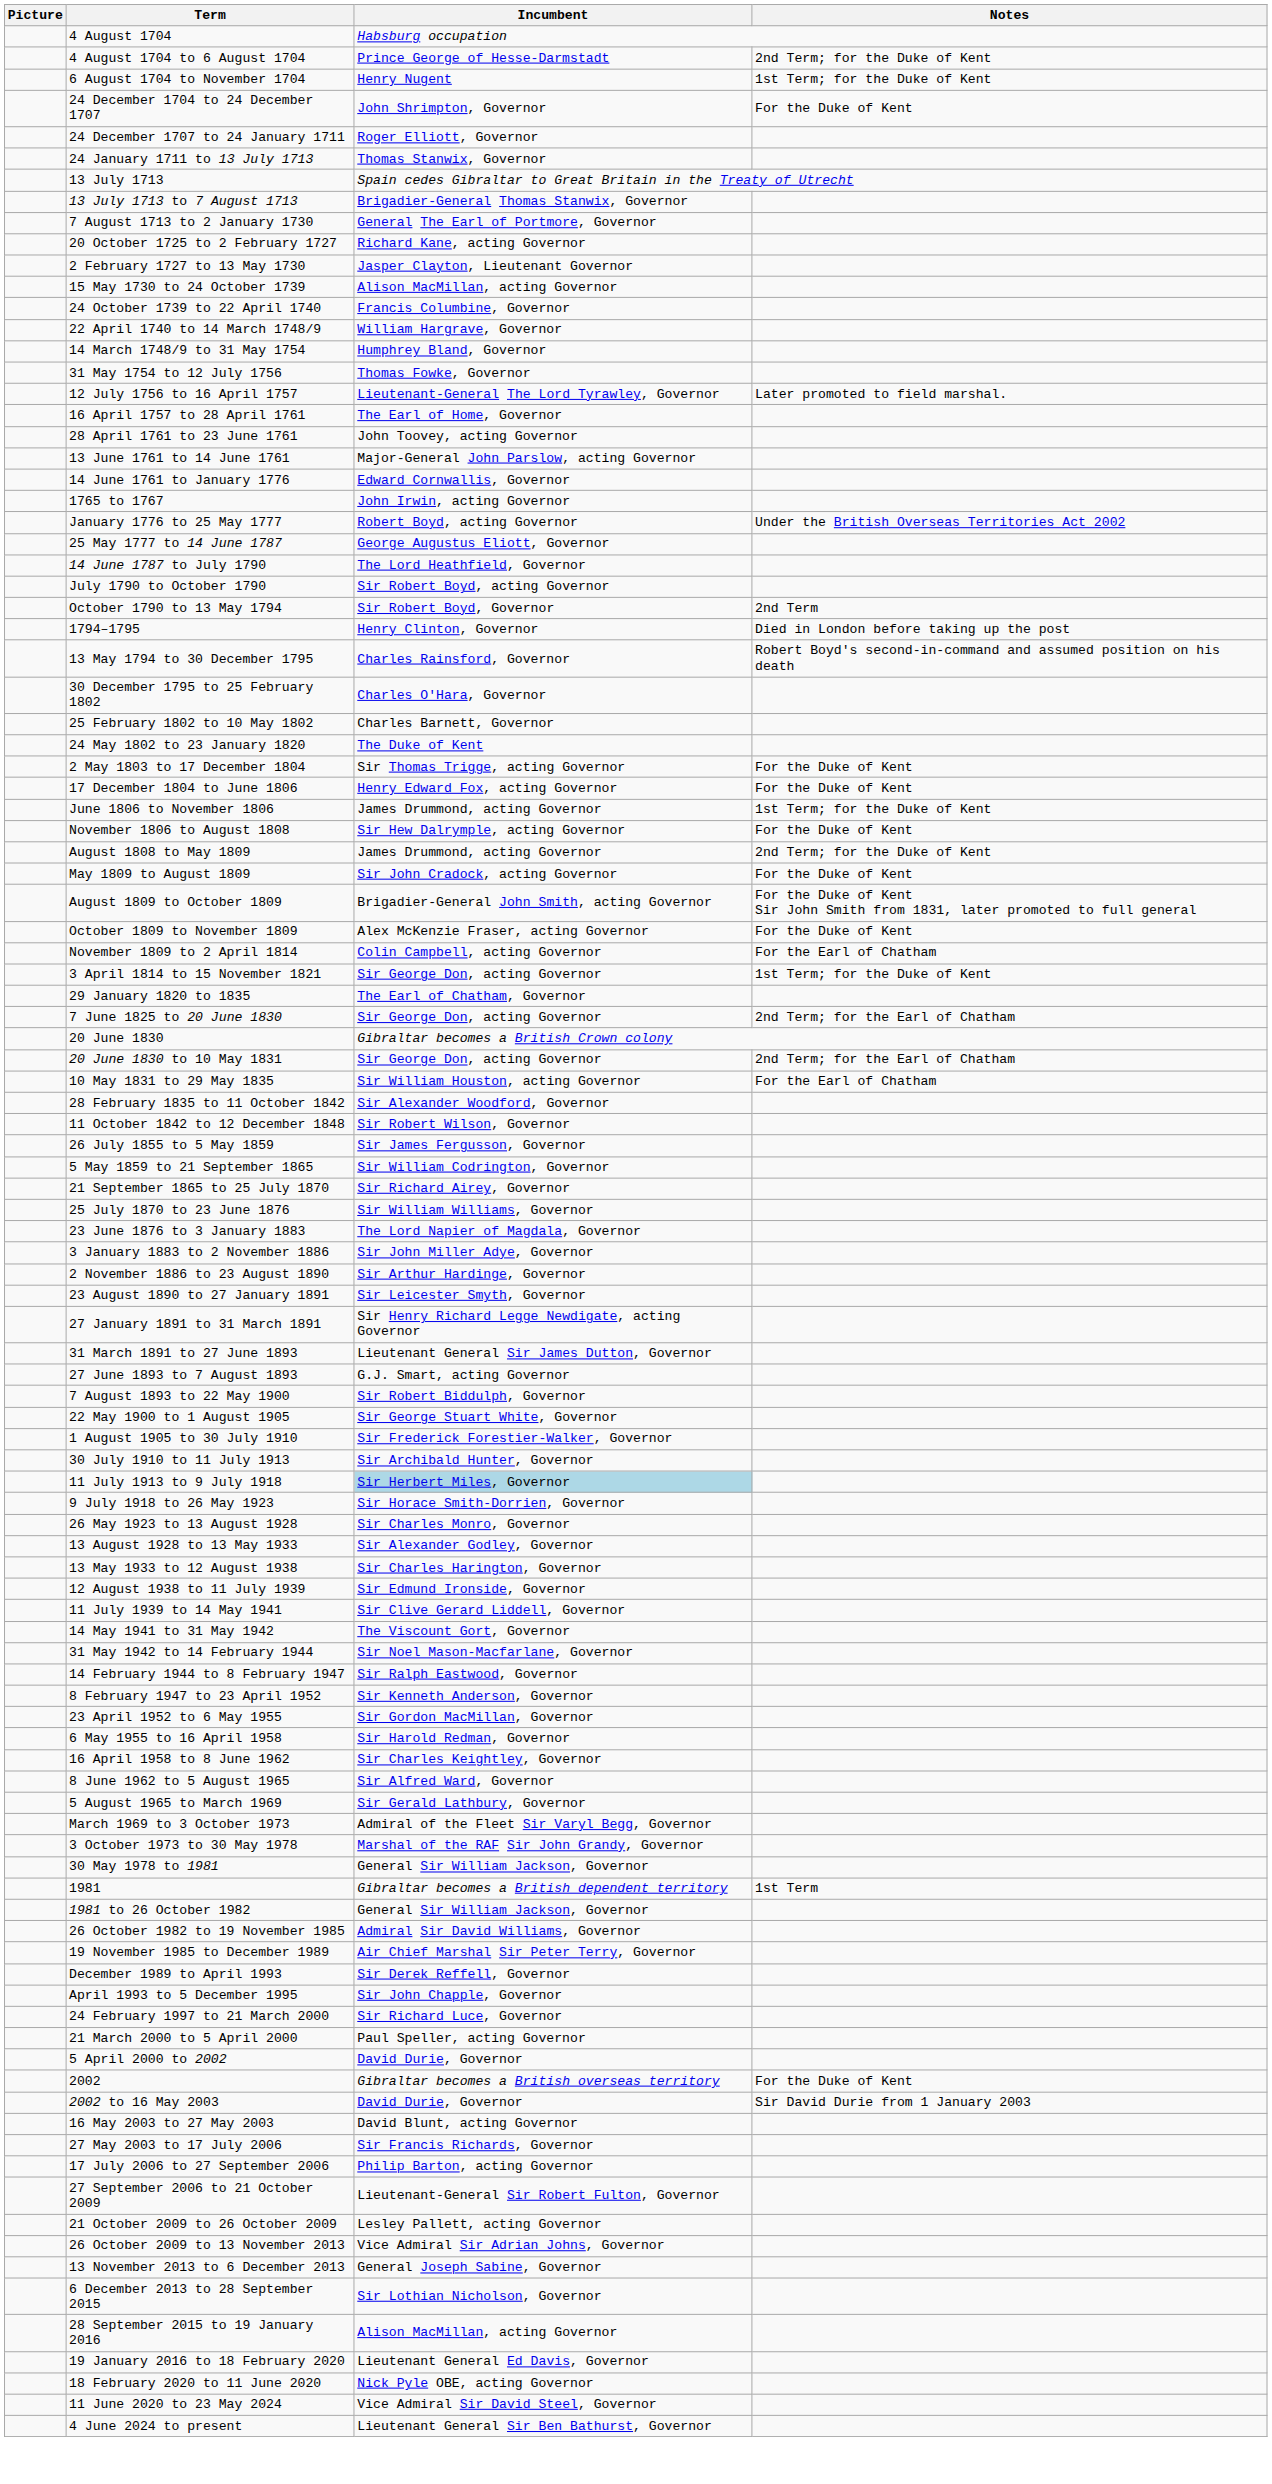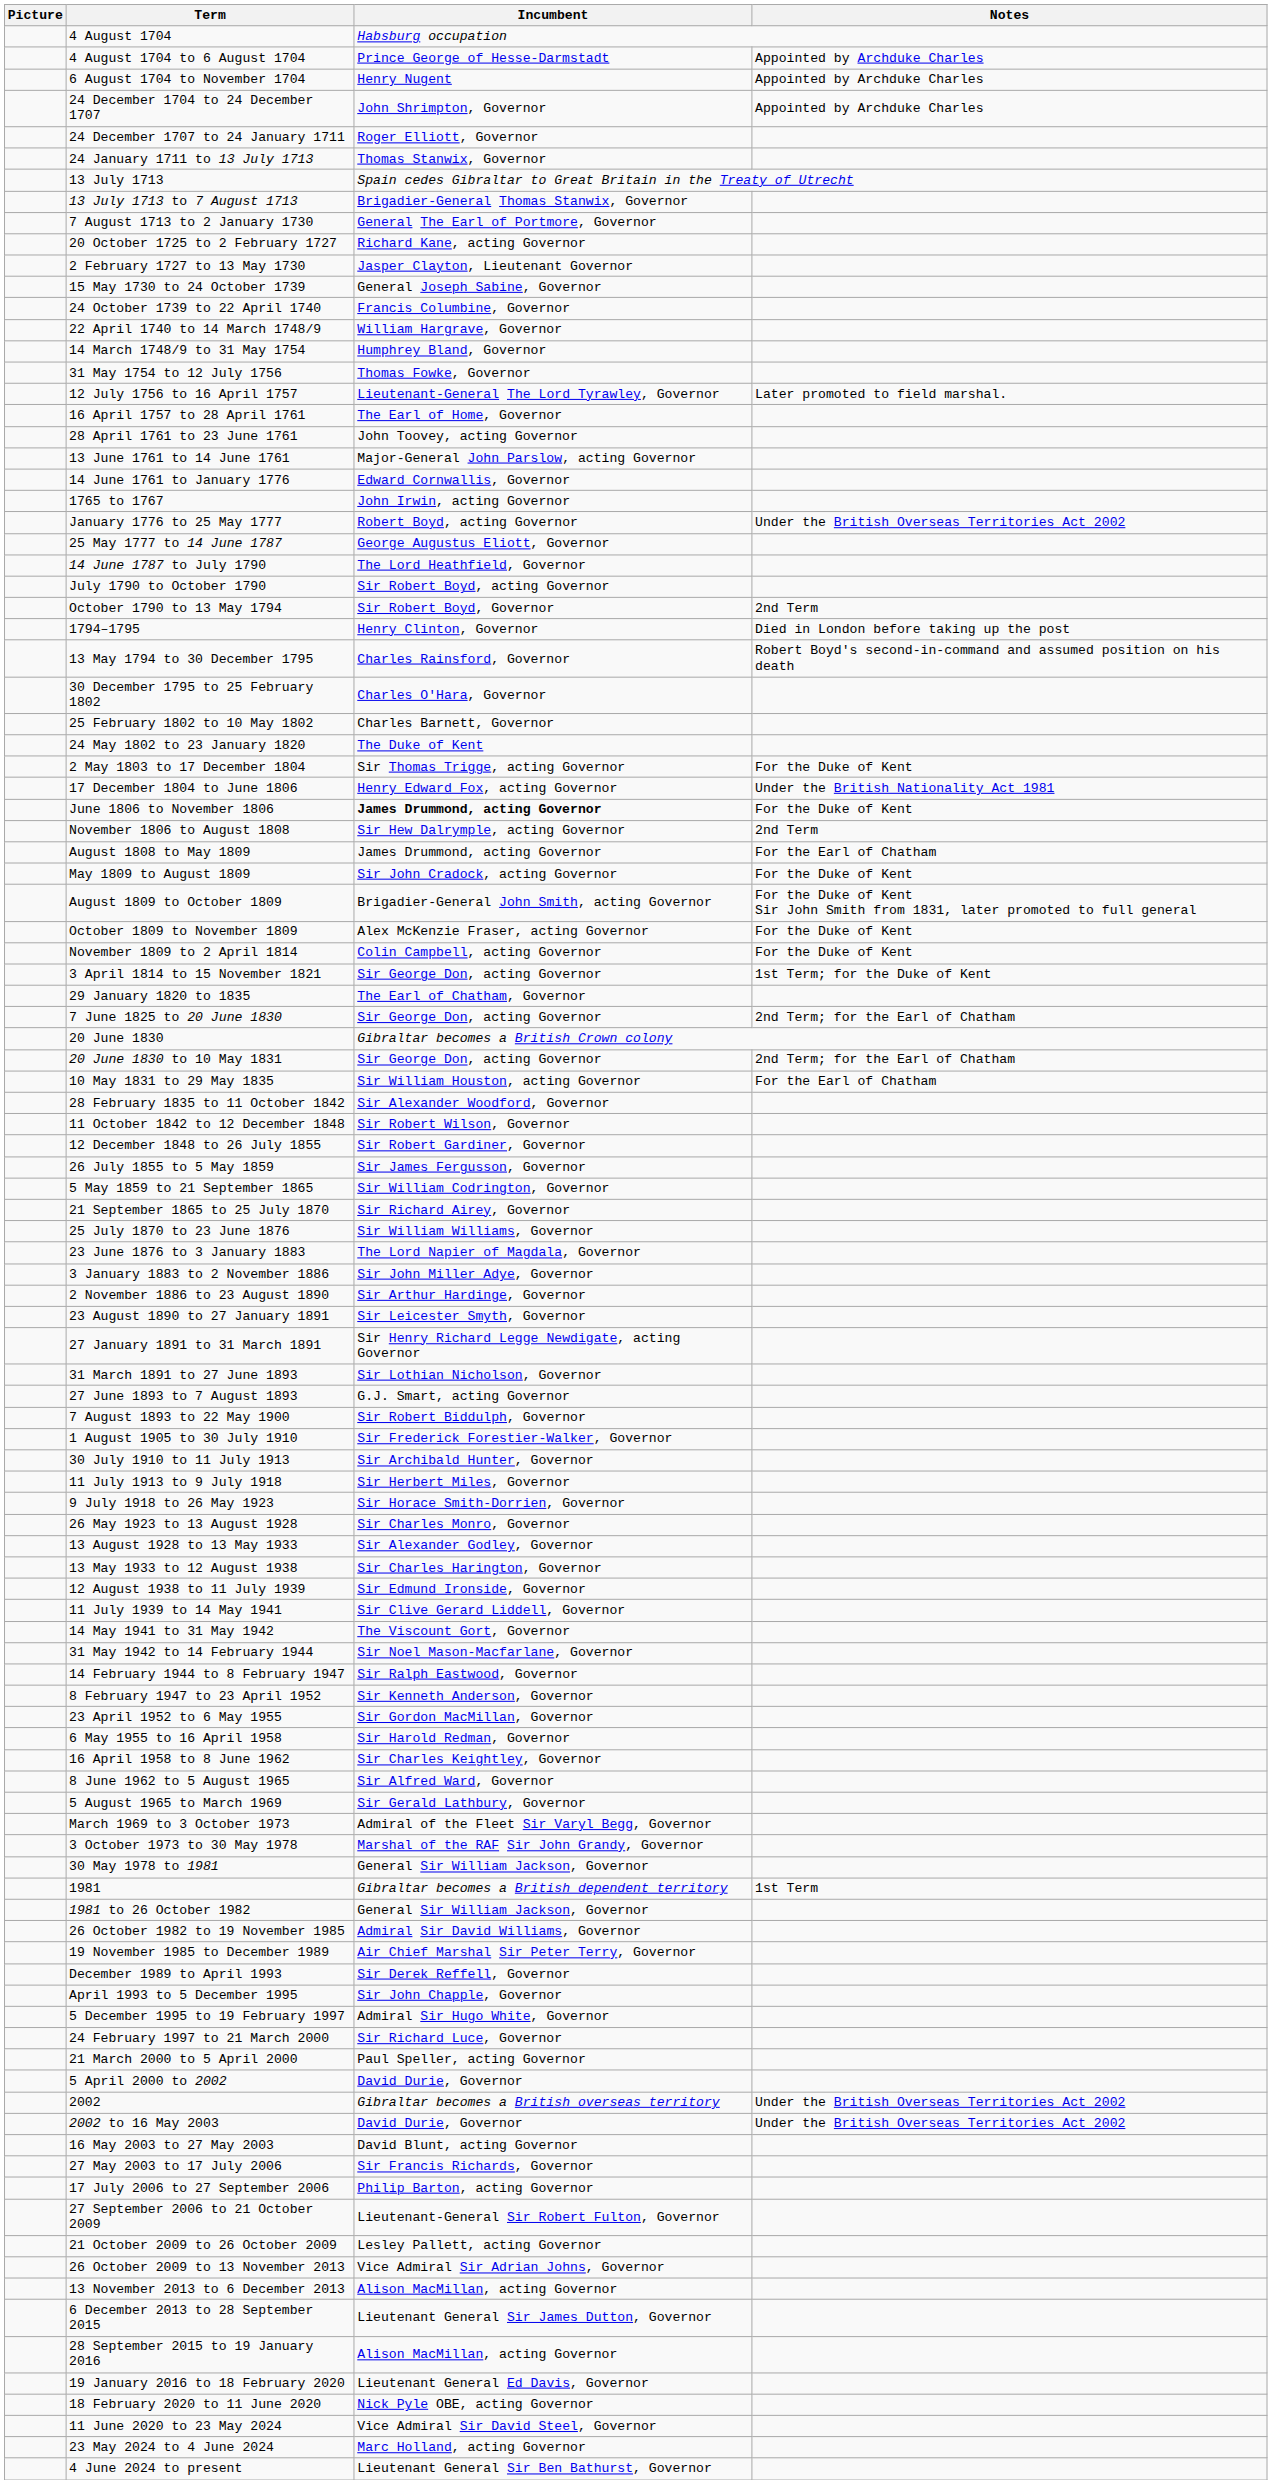4 August 1704 to 6 August 1704 | Notes: 2nd Term; for the Duke of Kent -> Appointed by Archduke Charles
6 August 1704 to November 1704 | Notes: 1st Term; for the Duke of Kent -> Appointed by Archduke Charles
24 December 1704 to 24 December 1707 | Notes: For the Duke of Kent -> Appointed by Archduke Charles
15 May 1730 to 24 October 1739 | Incumbent: Alison MacMillan, acting Governor -> General Joseph Sabine, Governor
17 December 1804 to June 1806 | Notes: For the Duke of Kent -> Under the British Nationality Act 1981
June 1806 to November 1806 | Incumbent: normal -> bold
June 1806 to November 1806 | Notes: 1st Term; for the Duke of Kent -> For the Duke of Kent
November 1806 to August 1808 | Notes: For the Duke of Kent -> 2nd Term
August 1808 to May 1809 | Notes: 2nd Term; for the Duke of Kent -> For the Earl of Chatham
November 1809 to 2 April 1814 | Notes: For the Earl of Chatham -> For the Duke of Kent
+ row: 12 December 1848 to 26 July 1855 | Sir Robert Gardiner, Governor
31 March 1891 to 27 June 1893 | Incumbent: Lieutenant General Sir James Dutton, Governor -> Sir Lothian Nicholson, Governor
- row: 22 May 1900 to 1 August 1905 | Sir George Stuart White, Governor
11 July 1913 to 9 July 1918 | Incumbent: lightblue background -> no background
+ row: 5 December 1995 to 19 February 1997 | Admiral Sir Hugo White, Governor
2002 | Notes: For the Duke of Kent -> Under the British Overseas Territories Act 2002
2002 to 16 May 2003 | Notes: Sir David Durie from 1 January 2003 -> Under the British Overseas Territories Act 2002
13 November 2013 to 6 December 2013 | Incumbent: General Joseph Sabine, Governor -> Alison MacMillan, acting Governor
6 December 2013 to 28 September 2015 | Incumbent: Sir Lothian Nicholson, Governor -> Lieutenant General Sir James Dutton, Governor
+ row: 23 May 2024 to 4 June 2024 | Marc Holland, acting Governor
